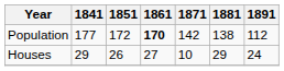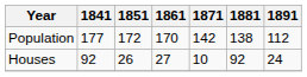Population | 1861: bold -> normal
Houses | 1841: 29 -> 92
Houses | 1881: 29 -> 92
